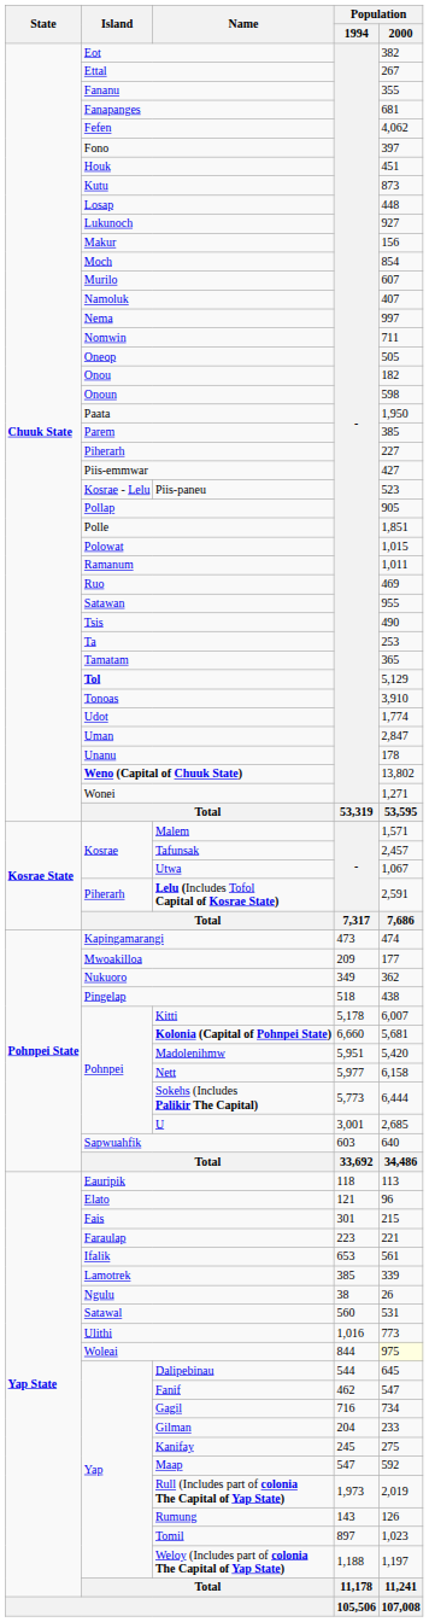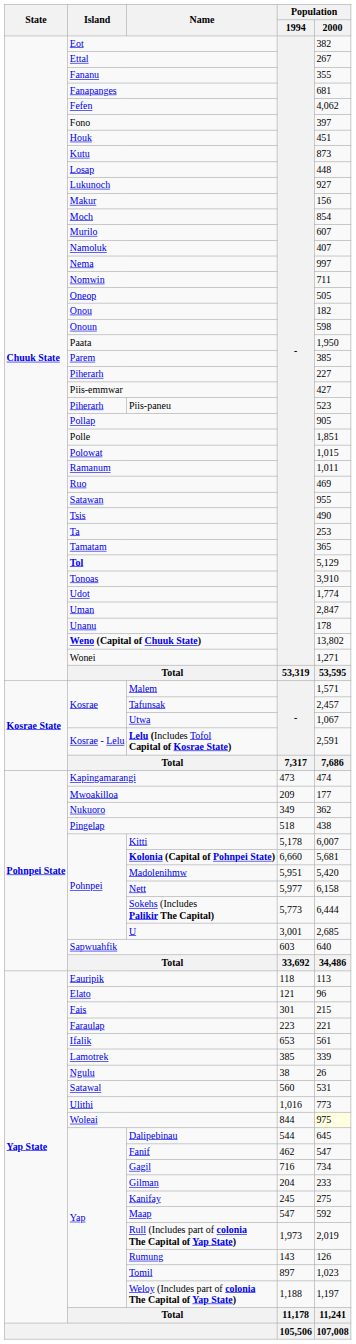Piis-paneu | Island: Kosrae - Lelu -> Piherarh
Lelu (Includes Tofol Capital of Kosrae State) | Island: Piherarh -> Kosrae - Lelu
